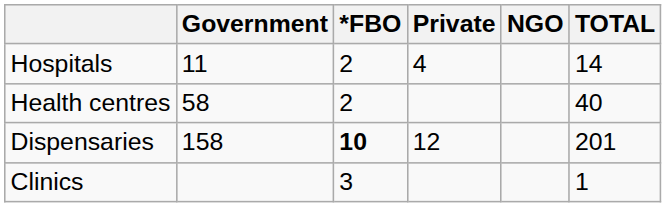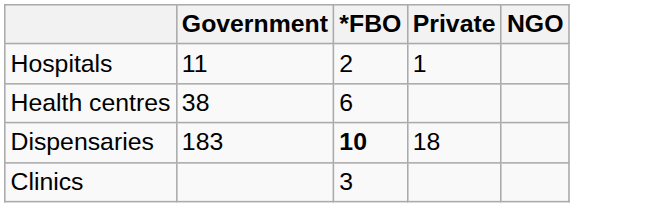- column: TOTAL | 14 | 40 | 201 | 1
Hospitals | Private: 4 -> 1
Health centres | Government: 58 -> 38
Health centres | *FBO: 2 -> 6
Dispensaries | Government: 158 -> 183
Dispensaries | Private: 12 -> 18
